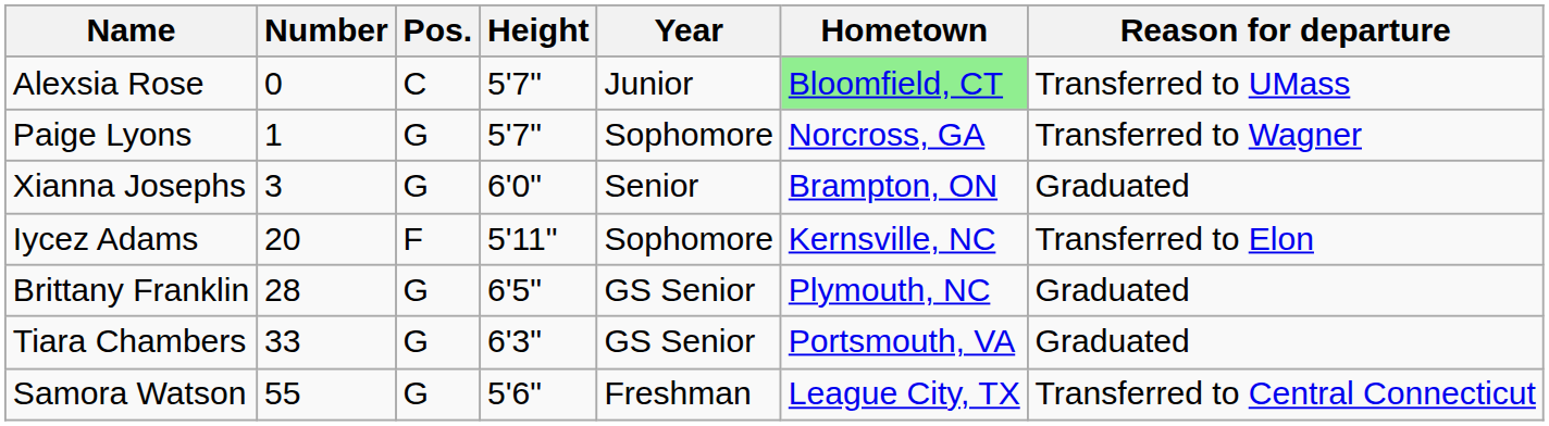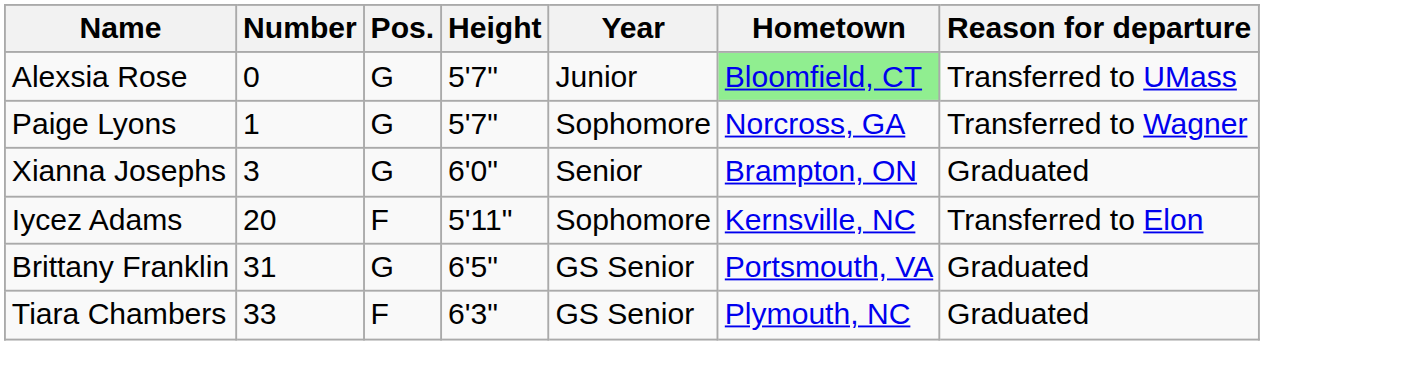Alexsia Rose | Pos.: C -> G
Brittany Franklin | Number: 28 -> 31
Brittany Franklin | Hometown: Plymouth, NC -> Portsmouth, VA
Tiara Chambers | Pos.: G -> F
Tiara Chambers | Hometown: Portsmouth, VA -> Plymouth, NC
- row: Samora Watson | 55 | G | 5'6" | Freshman | League City, TX | Transferred to Central Connecticut
